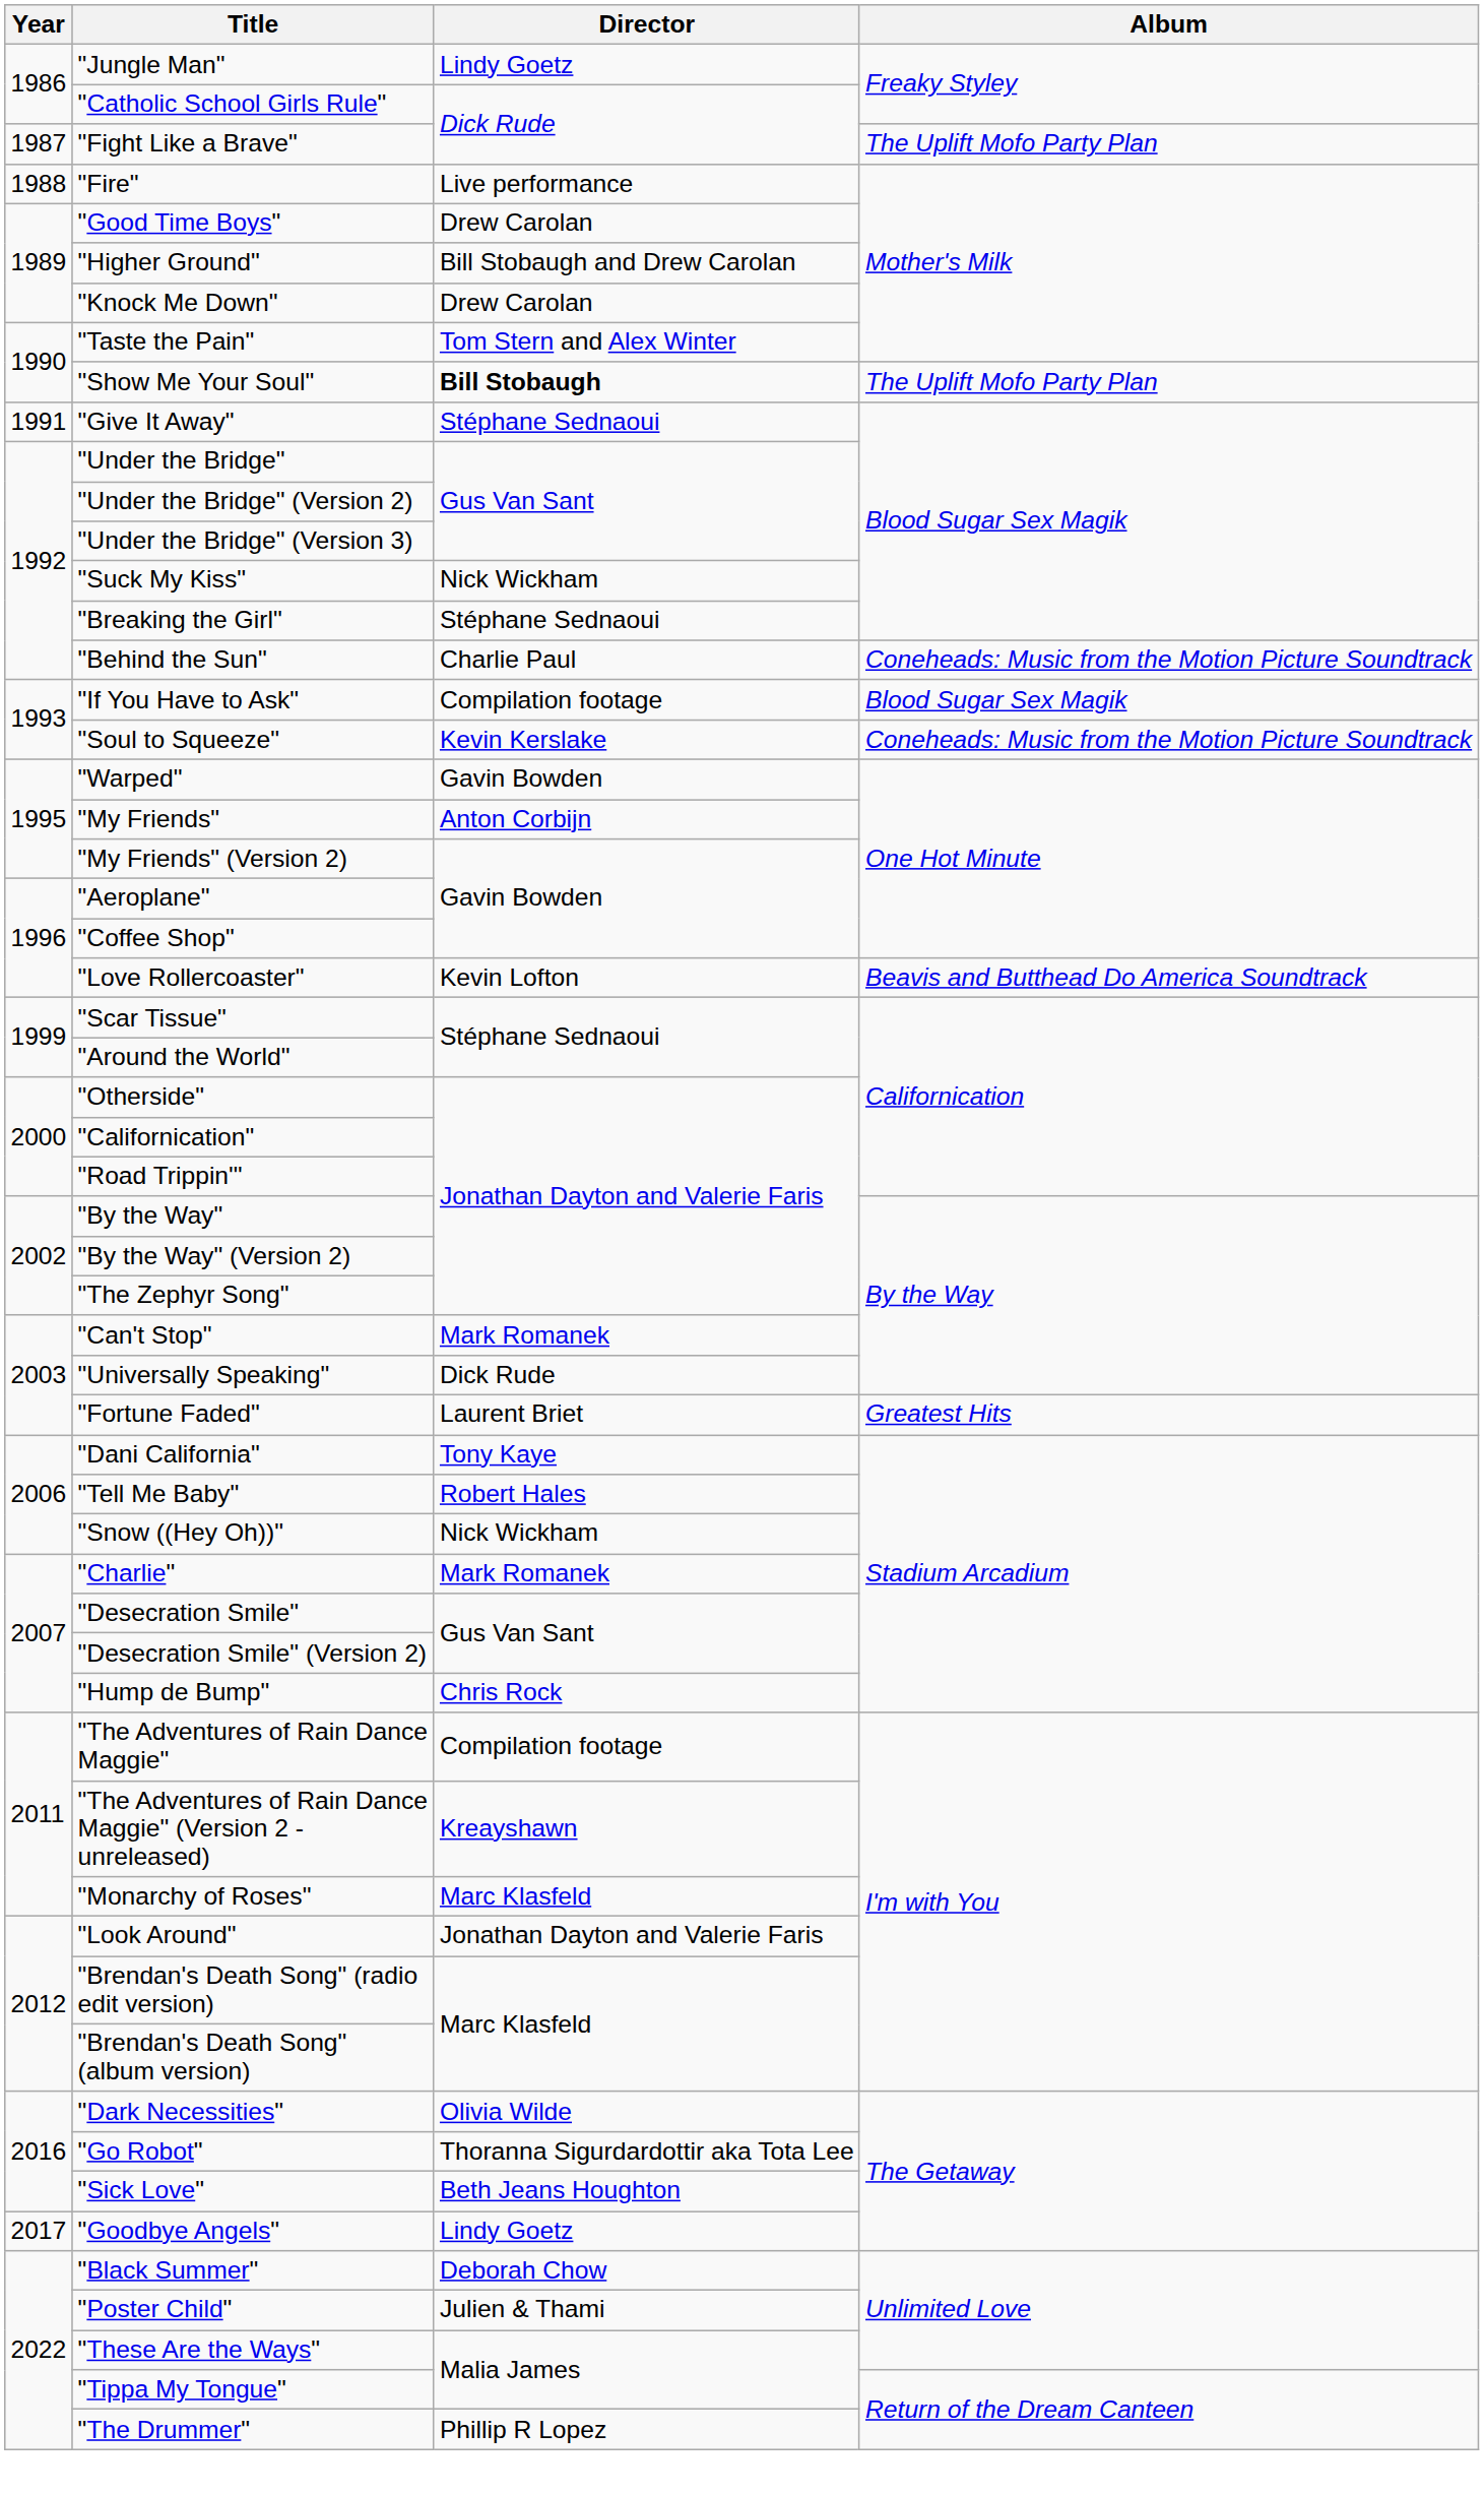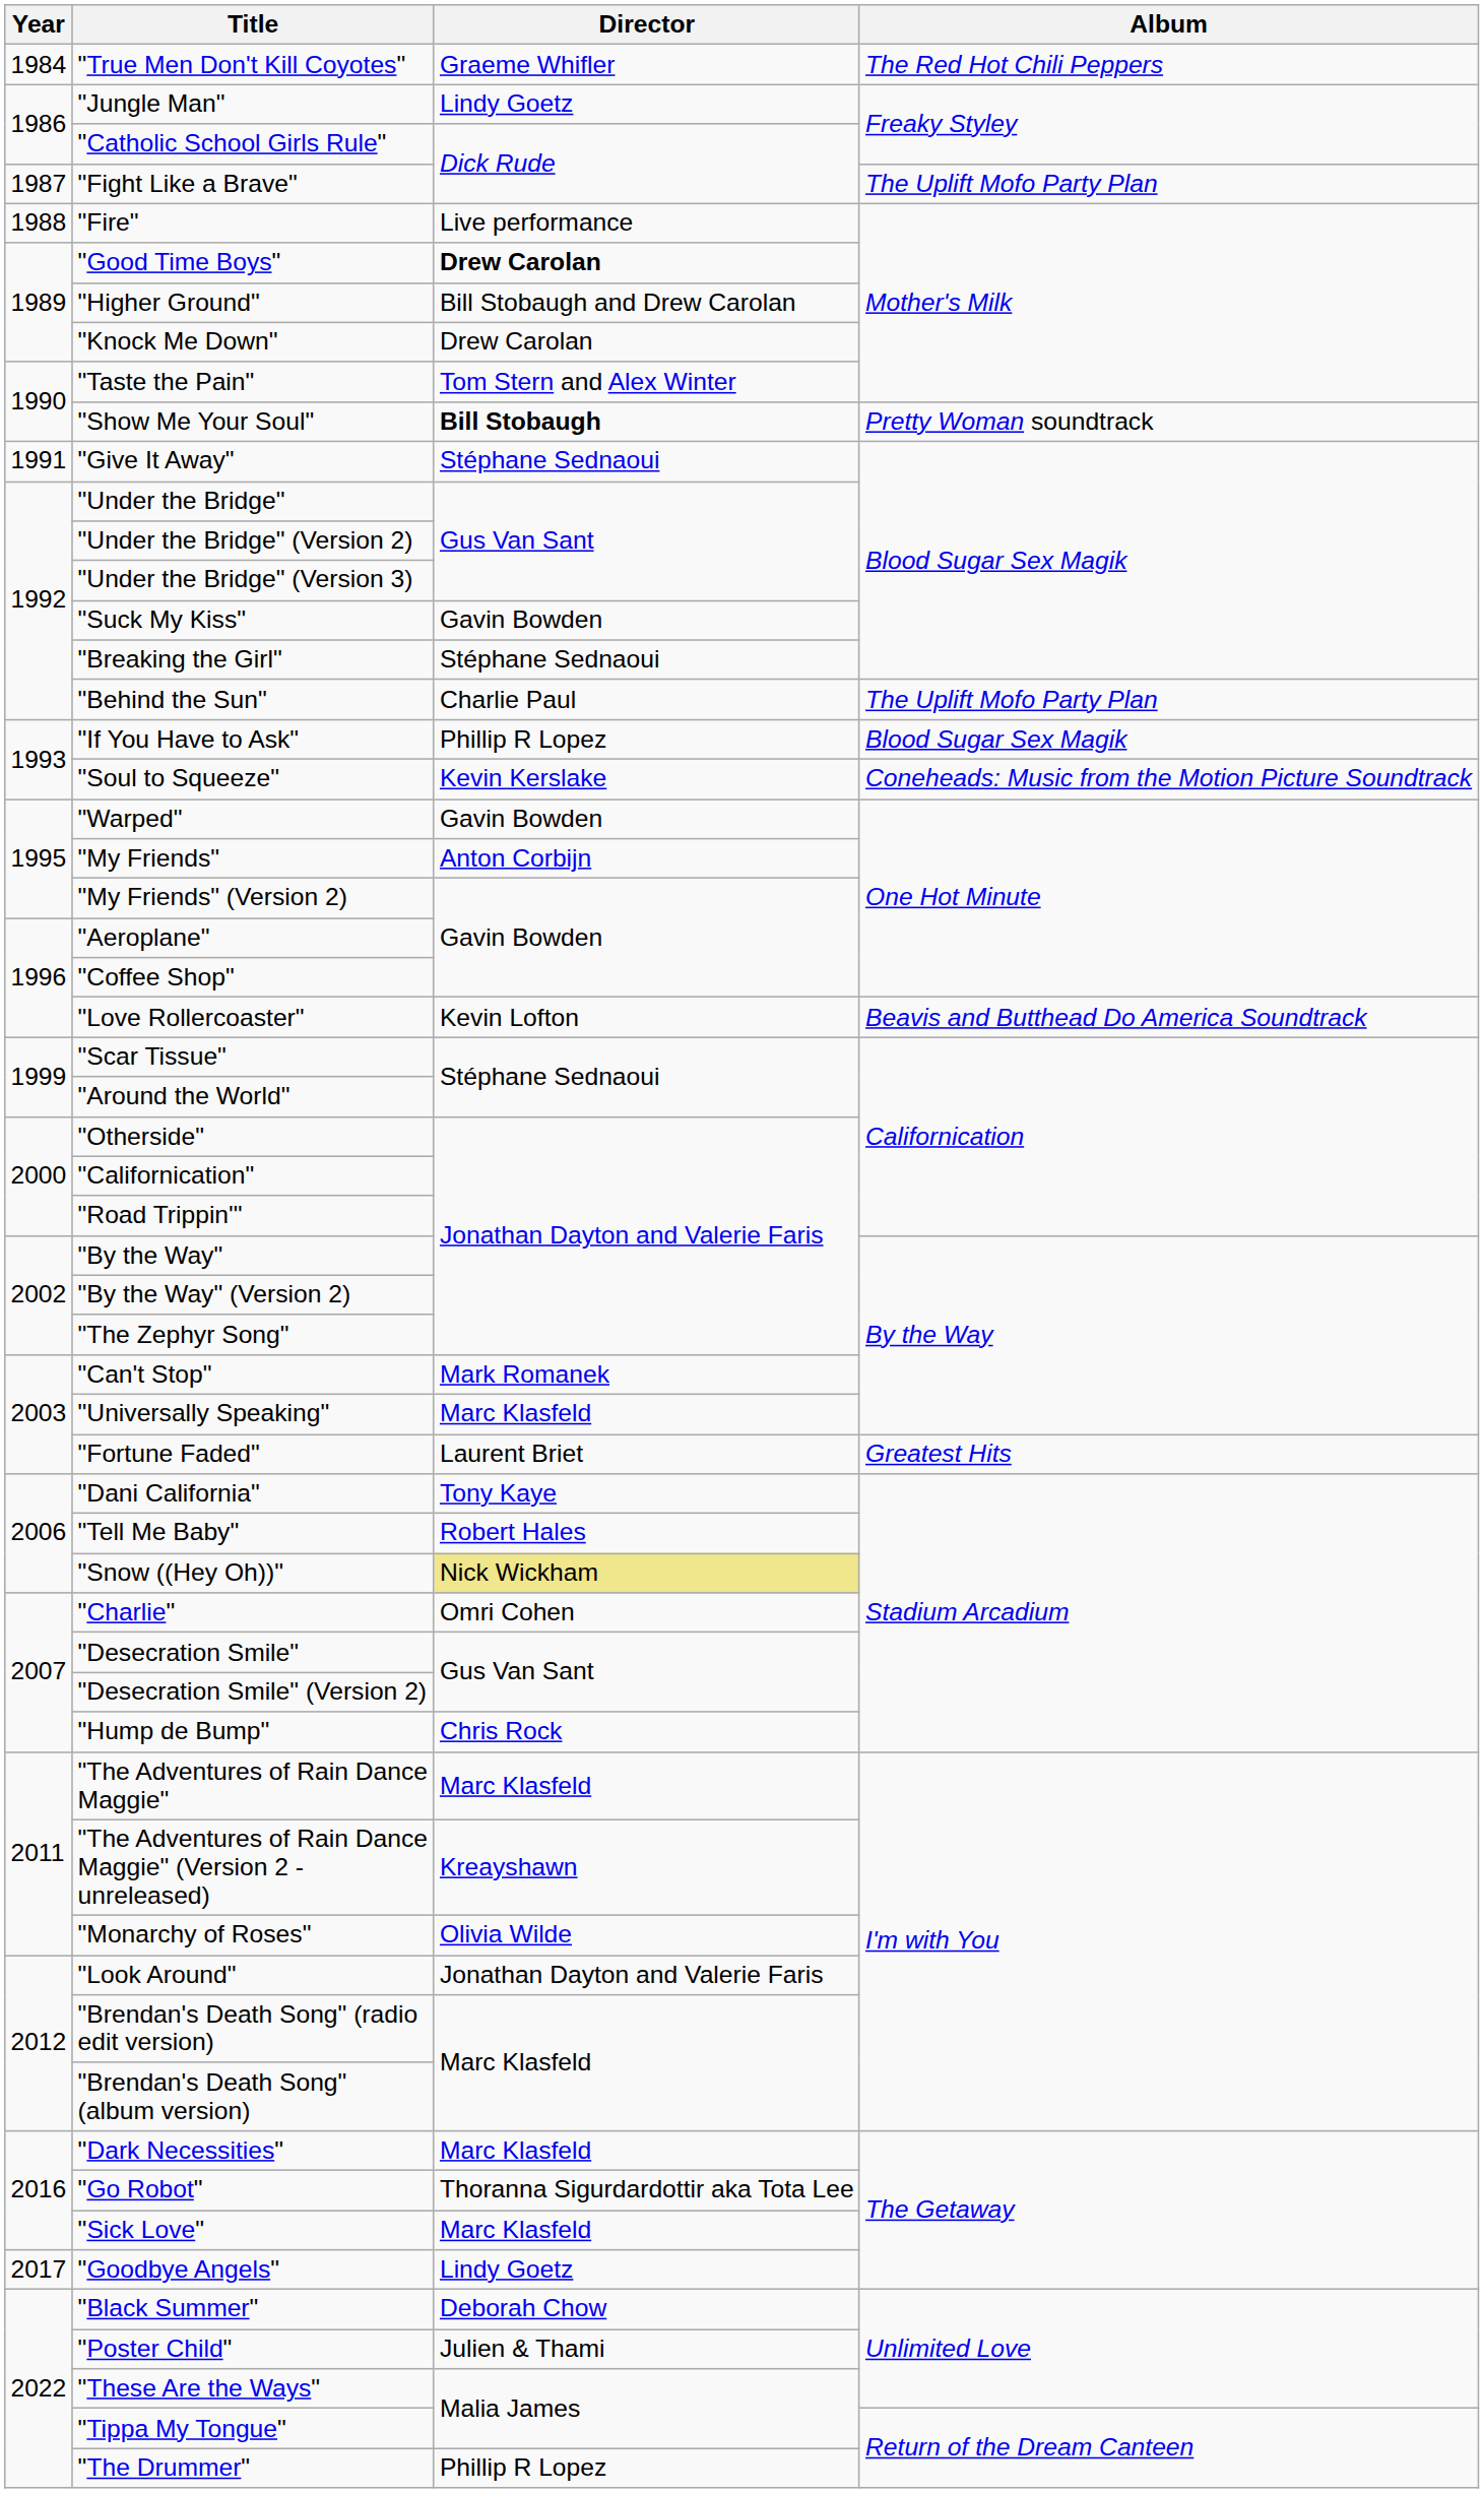+ row: 1984 | "True Men Don't Kill Coyotes" | Graeme Whifler | The Red Hot Chili Peppers
"Good Time Boys" | Director: normal -> bold
"Show Me Your Soul" | Album: The Uplift Mofo Party Plan -> Pretty Woman soundtrack
"Suck My Kiss" | Director: Nick Wickham -> Gavin Bowden
"Behind the Sun" | Album: Coneheads: Music from the Motion Picture Soundtrack -> The Uplift Mofo Party Plan
"If You Have to Ask" | Director: Compilation footage -> Phillip R Lopez
"Universally Speaking" | Director: Dick Rude -> Marc Klasfeld
"Snow ((Hey Oh))" | Director: no background -> khaki background
"Charlie" | Director: Mark Romanek -> Omri Cohen
"The Adventures of Rain Dance Maggie" | Director: Compilation footage -> Marc Klasfeld
"Monarchy of Roses" | Director: Marc Klasfeld -> Olivia Wilde
"Dark Necessities" | Director: Olivia Wilde -> Marc Klasfeld
"Sick Love" | Director: Beth Jeans Houghton -> Marc Klasfeld
